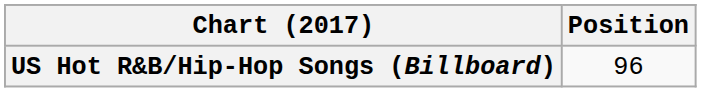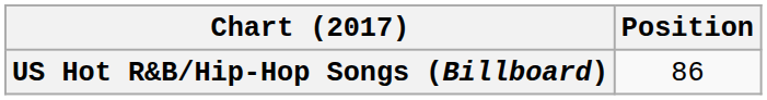US Hot R&B/Hip-Hop Songs (Billboard) | Position: 96 -> 86
